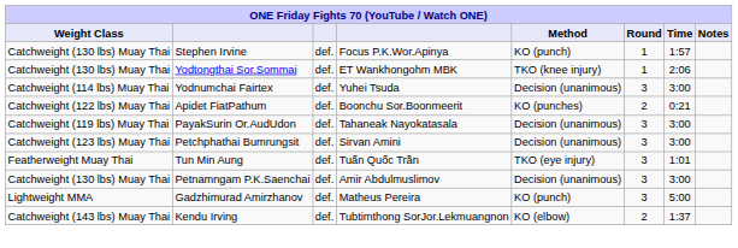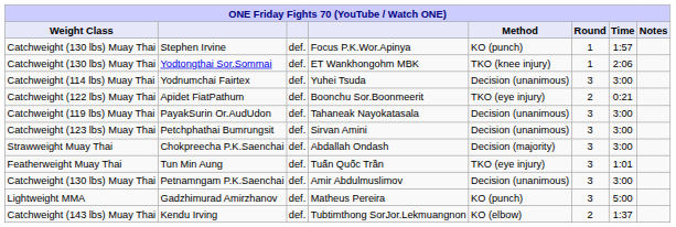Apidet FiatPathum | Method: KO (punches) -> TKO (eye injury)
+ row: Strawweight Muay Thai | Chokpreecha P.K.Saenchai | def. | Abdallah Ondash | Decision (majority) | 3 | 3:00
